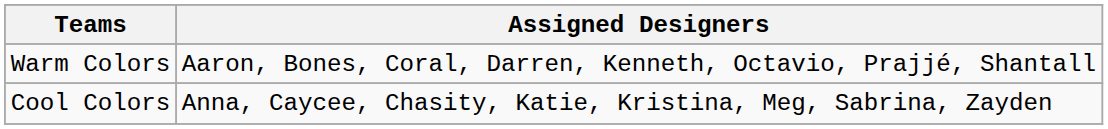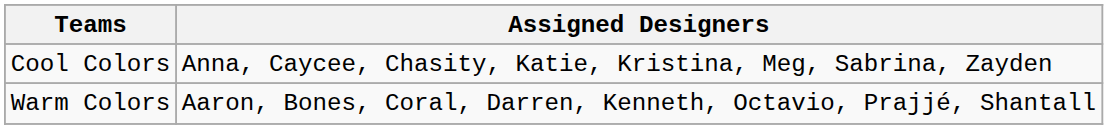rows swapped: Warm Colors <-> Cool Colors
